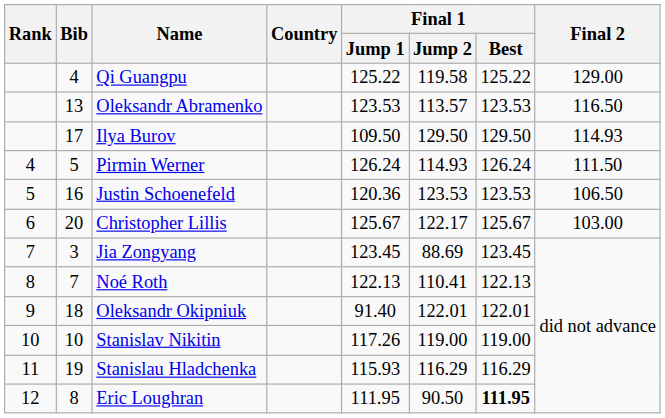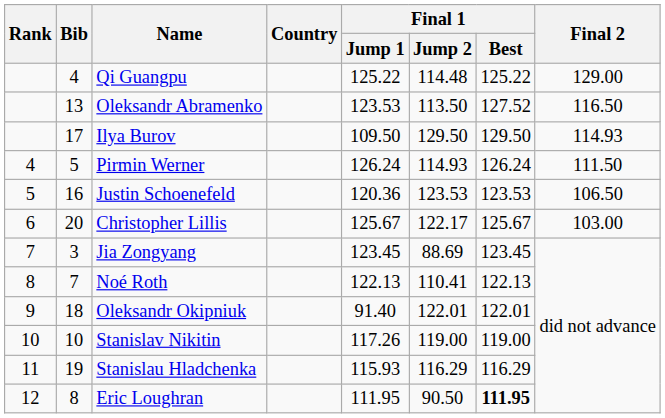Qi Guangpu | Final 1 / Jump 2: 119.58 -> 114.48
Oleksandr Abramenko | Final 1 / Jump 2: 113.57 -> 113.50
Oleksandr Abramenko | Final 1 / Best: 123.53 -> 127.52
